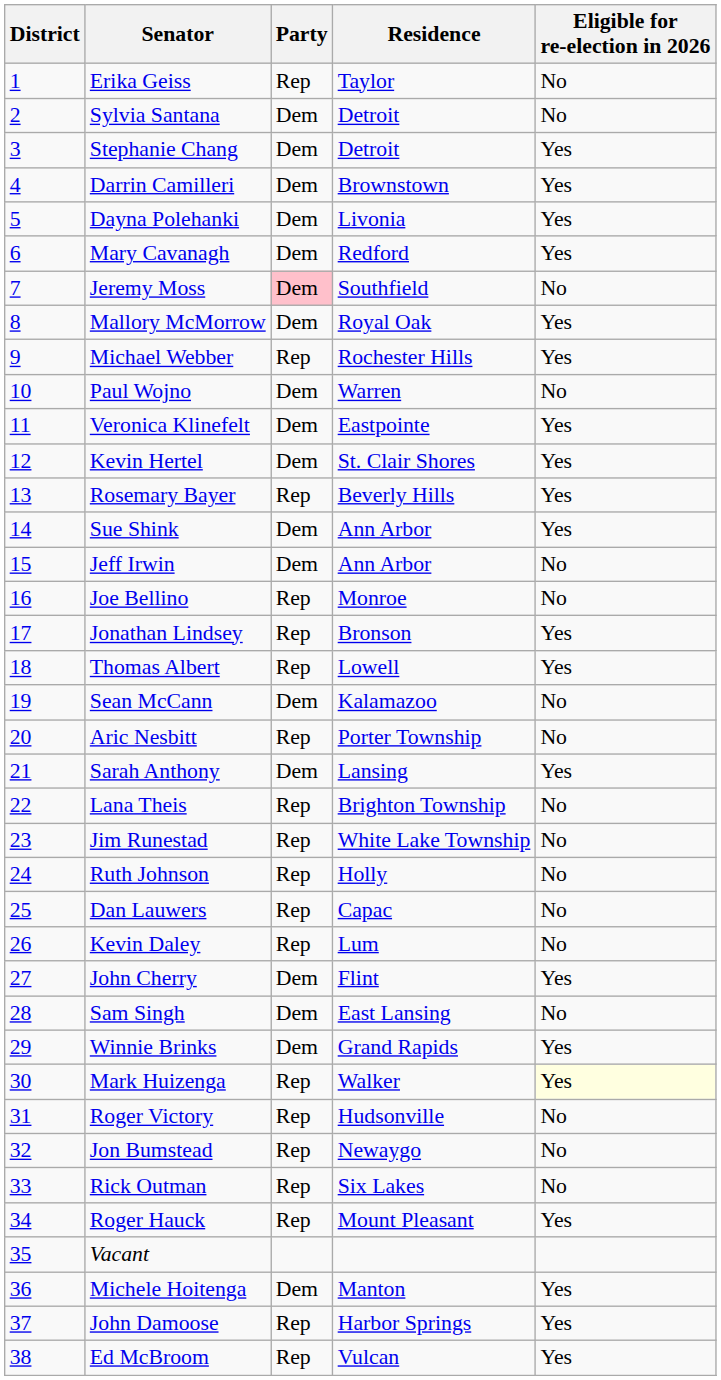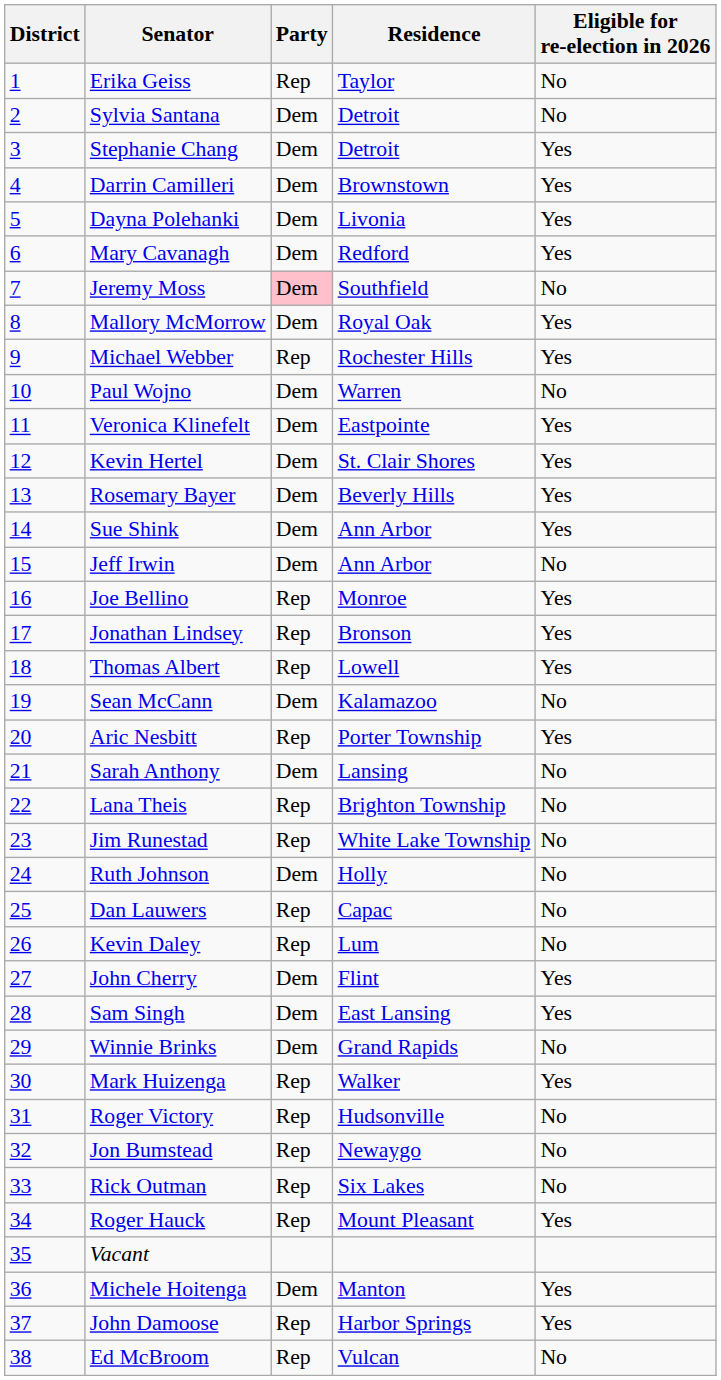Rosemary Bayer | Party: Rep -> Dem
Joe Bellino | Eligible for re-election in 2026: No -> Yes
Aric Nesbitt | Eligible for re-election in 2026: No -> Yes
Sarah Anthony | Eligible for re-election in 2026: Yes -> No
Ruth Johnson | Party: Rep -> Dem
Sam Singh | Eligible for re-election in 2026: No -> Yes
Winnie Brinks | Eligible for re-election in 2026: Yes -> No
Mark Huizenga | Eligible for re-election in 2026: lightyellow background -> no background
Ed McBroom | Eligible for re-election in 2026: Yes -> No
